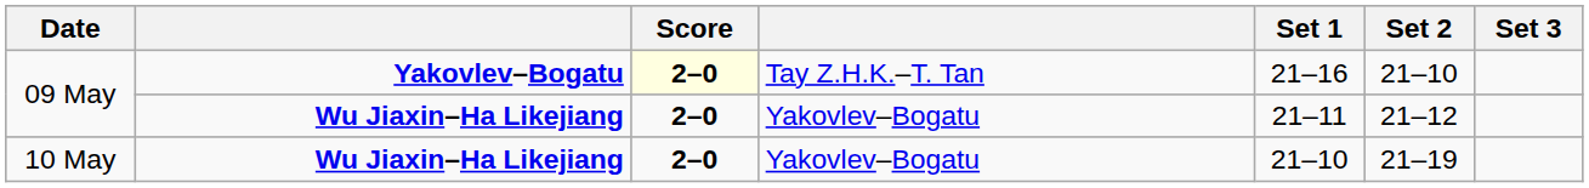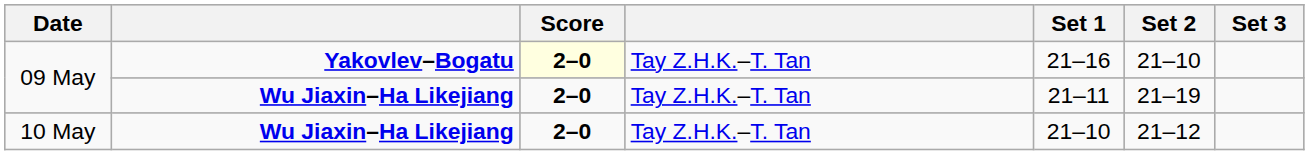09 May / Wu Jiaxin–Ha Likejiang | column 4: Yakovlev–Bogatu -> Tay Z.H.K.–T. Tan
09 May / Wu Jiaxin–Ha Likejiang | Set 2: 21–12 -> 21–19
10 May | column 4: Yakovlev–Bogatu -> Tay Z.H.K.–T. Tan
10 May | Set 2: 21–19 -> 21–12
